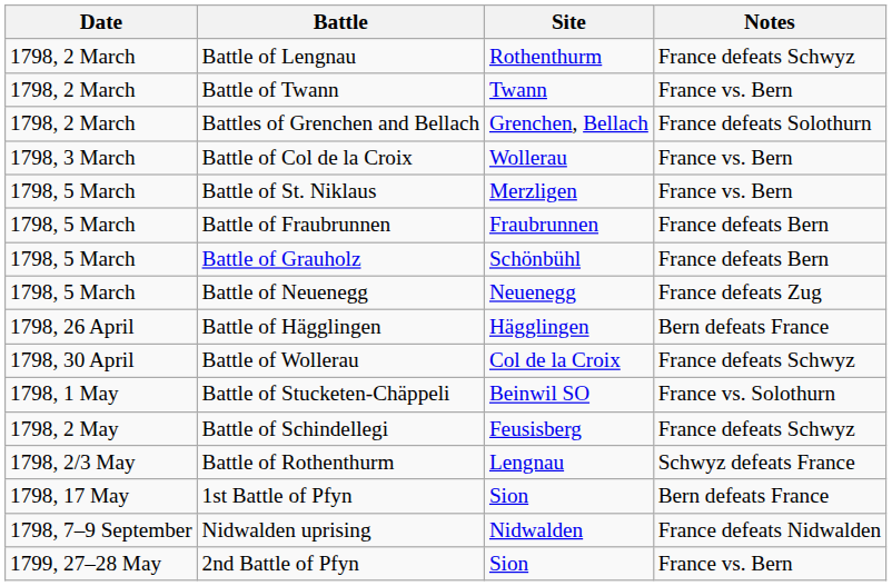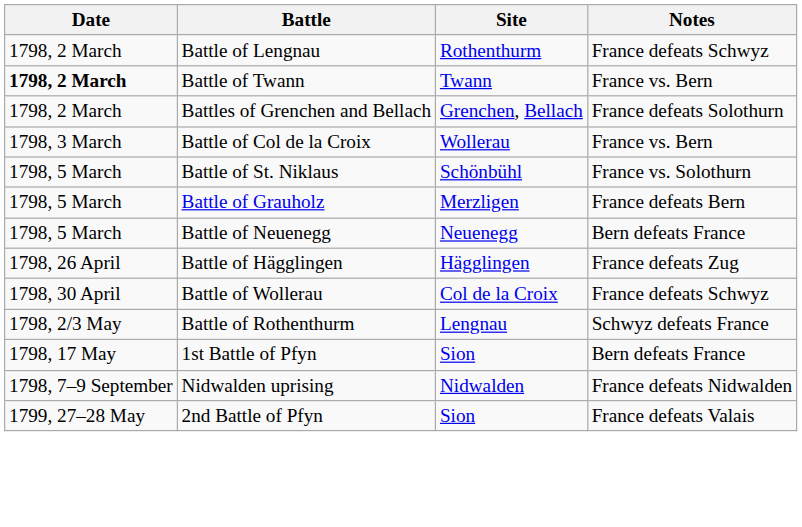Battle of Twann | Date: normal -> bold
Battle of St. Niklaus | Site: Merzligen -> Schönbühl
Battle of St. Niklaus | Notes: France vs. Bern -> France vs. Solothurn
- row: 1798, 5 March | Battle of Fraubrunnen | Fraubrunnen | France defeats Bern
Battle of Grauholz | Site: Schönbühl -> Merzligen
Battle of Neuenegg | Notes: France defeats Zug -> Bern defeats France
Battle of Hägglingen | Notes: Bern defeats France -> France defeats Zug
- row: 1798, 1 May | Battle of Stucketen-Chäppeli | Beinwil SO | France vs. Solothurn
- row: 1798, 2 May | Battle of Schindellegi | Feusisberg | France defeats Schwyz
2nd Battle of Pfyn | Notes: France vs. Bern -> France defeats Valais
